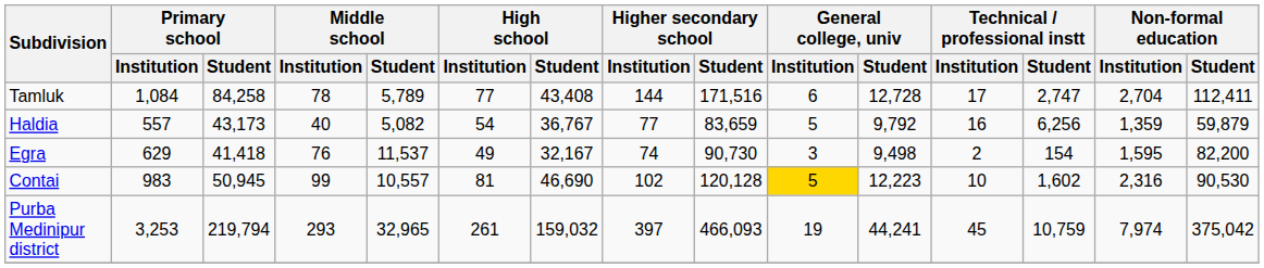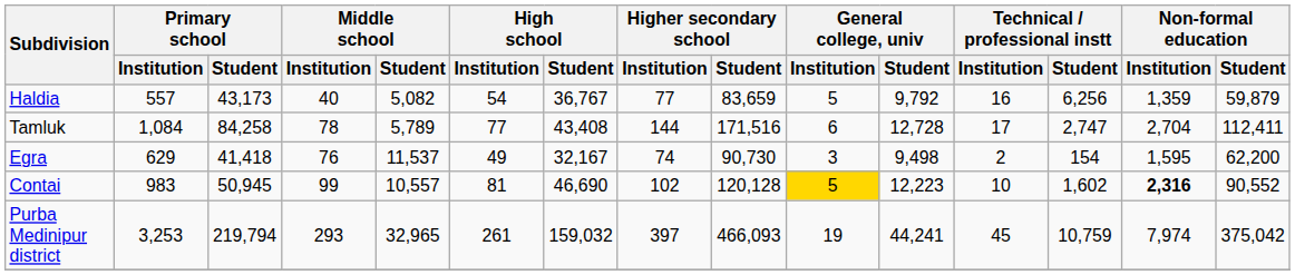rows swapped: Tamluk <-> Haldia
Egra | Non-formal education / Student: 82,200 -> 62,200
Contai | Non-formal education / Institution: normal -> bold
Contai | Non-formal education / Student: 90,530 -> 90,552
